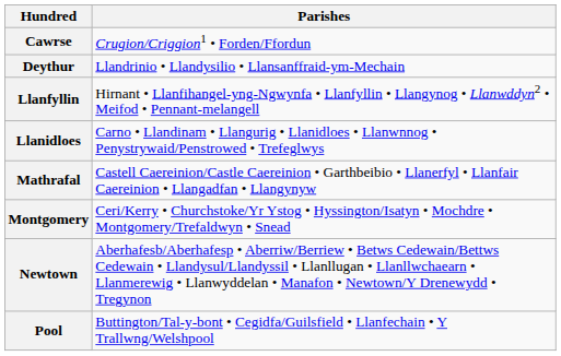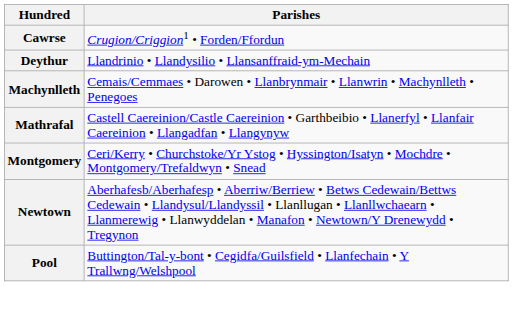- row: Llanfyllin | Hirnant • Llanfihangel-yng-Ngwynfa • Llanfyllin • Llangynog • Llanwddyn2 • Meifod • Pennant-melangell
- row: Llanidloes | Carno • Llandinam • Llangurig • Llanidloes • Llanwnnog • Penystrywaid/Penstrowed • Trefeglwys
+ row: Machynlleth | Cemais/Cemmaes • Darowen • Llanbrynmair • Llanwrin • Machynlleth • Penegoes
